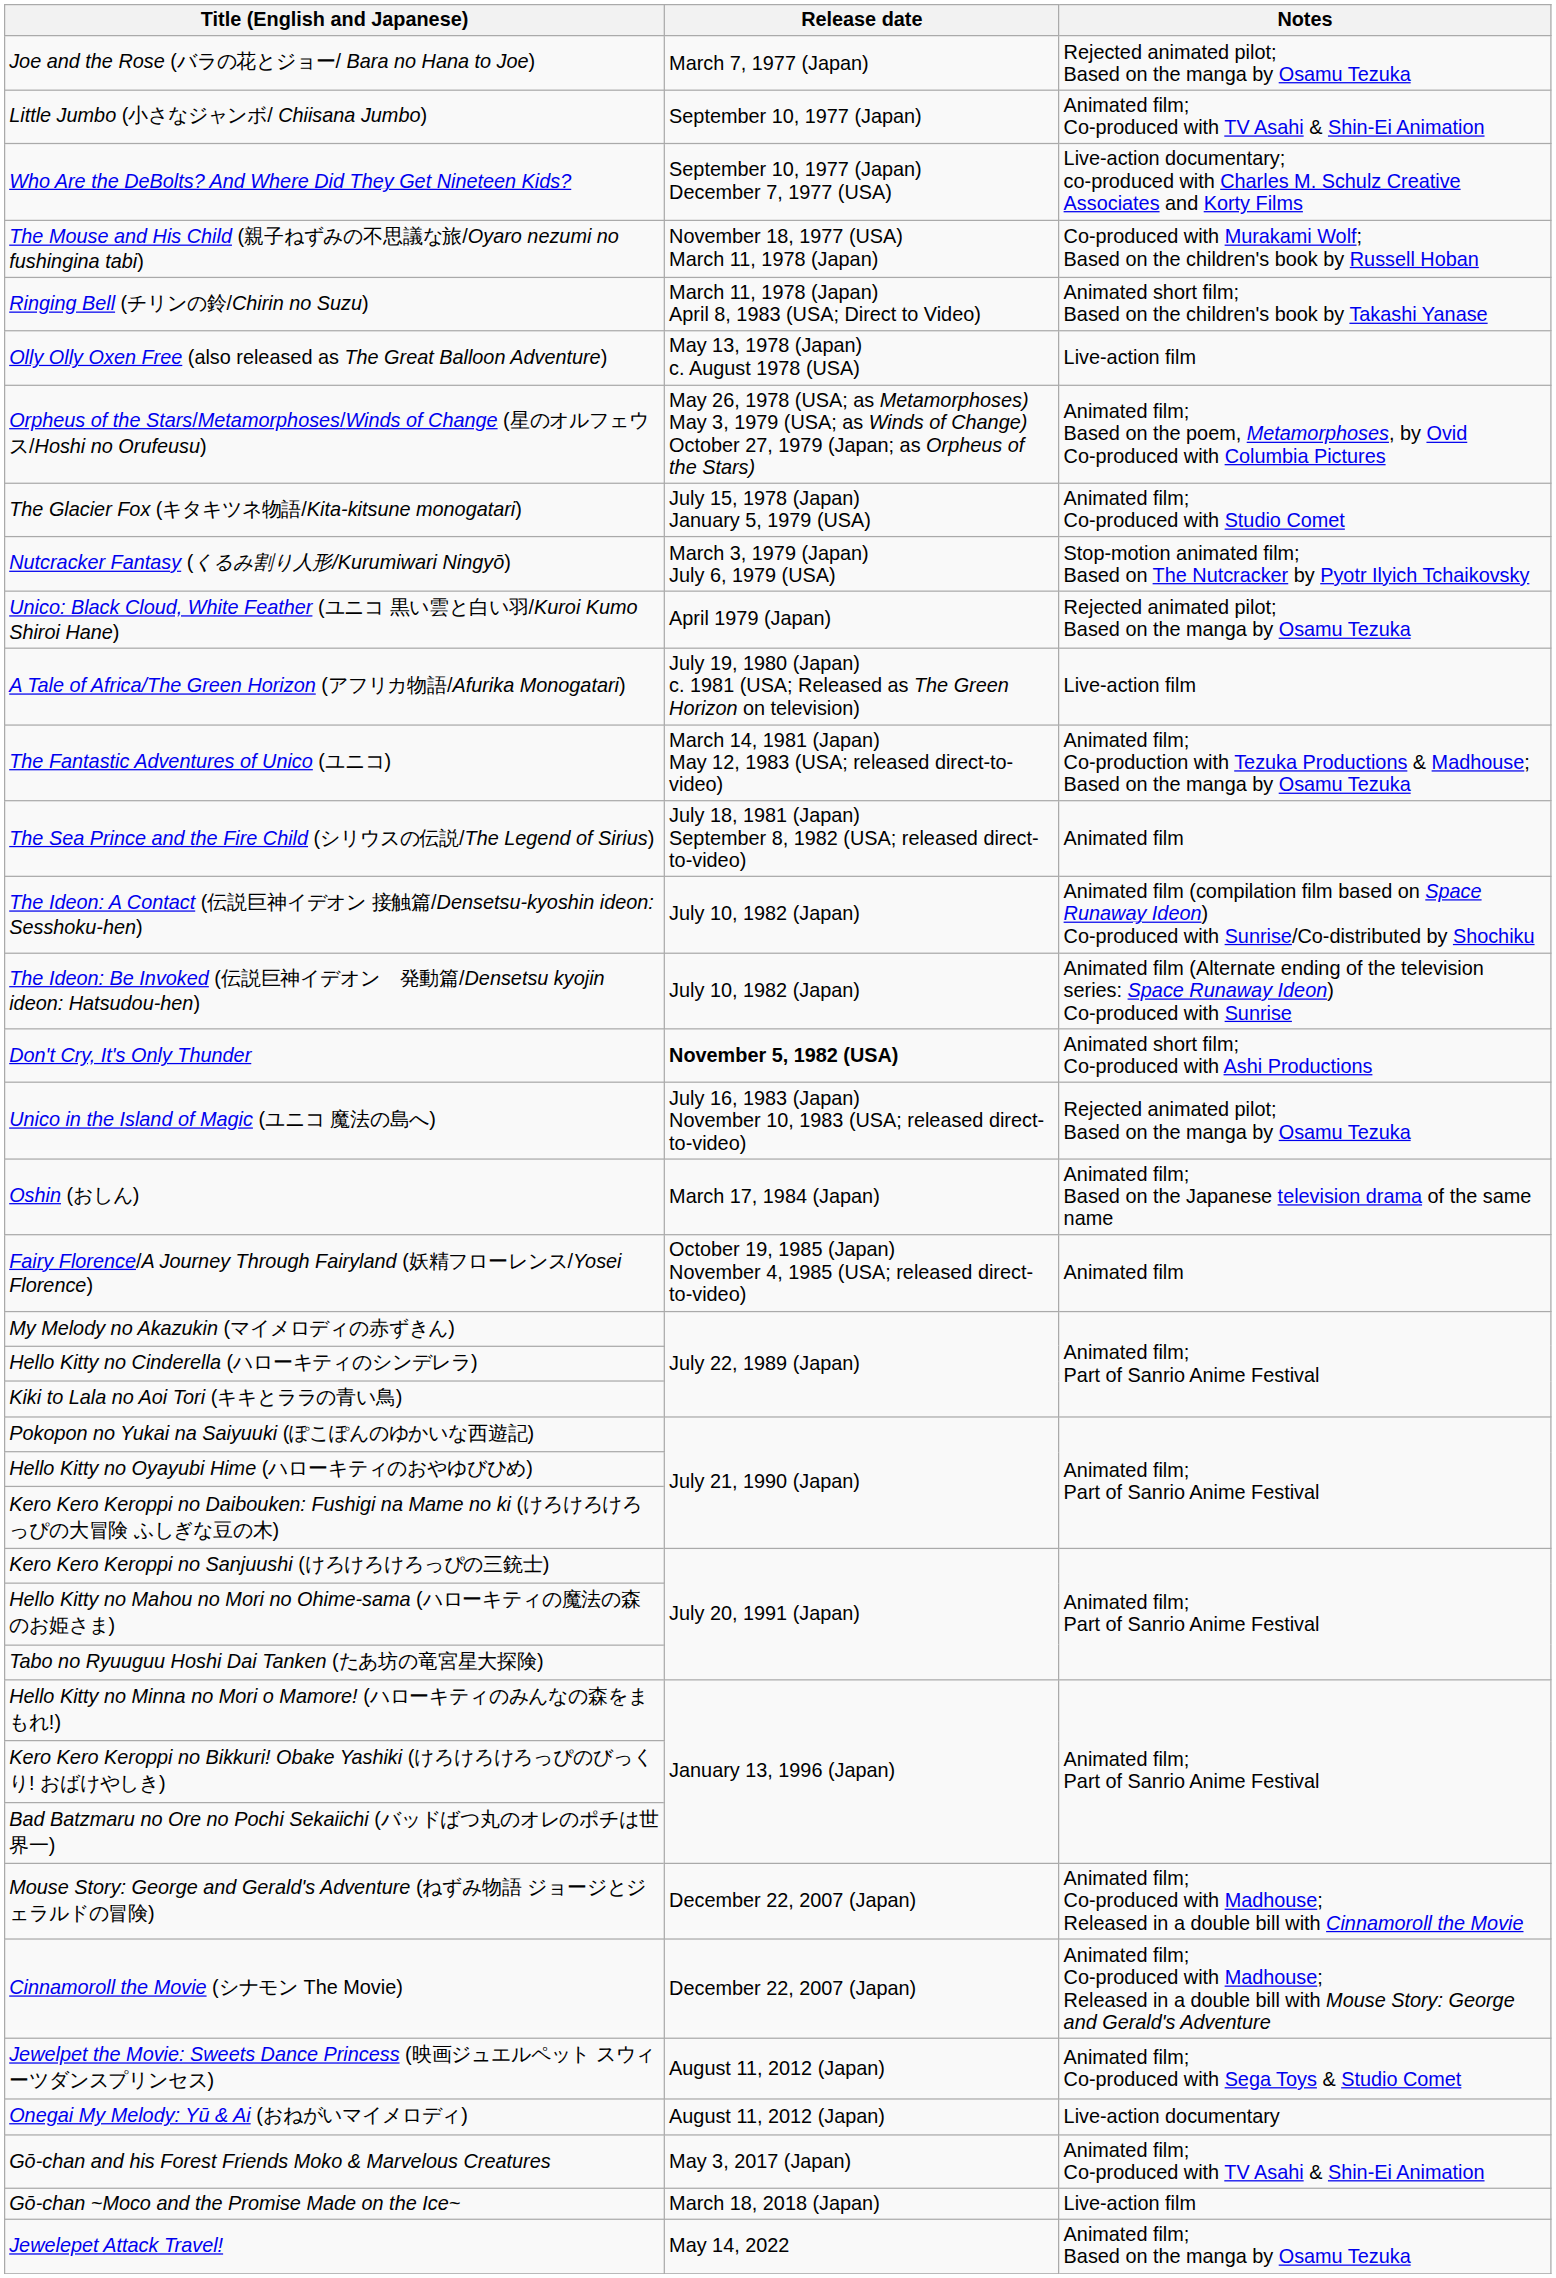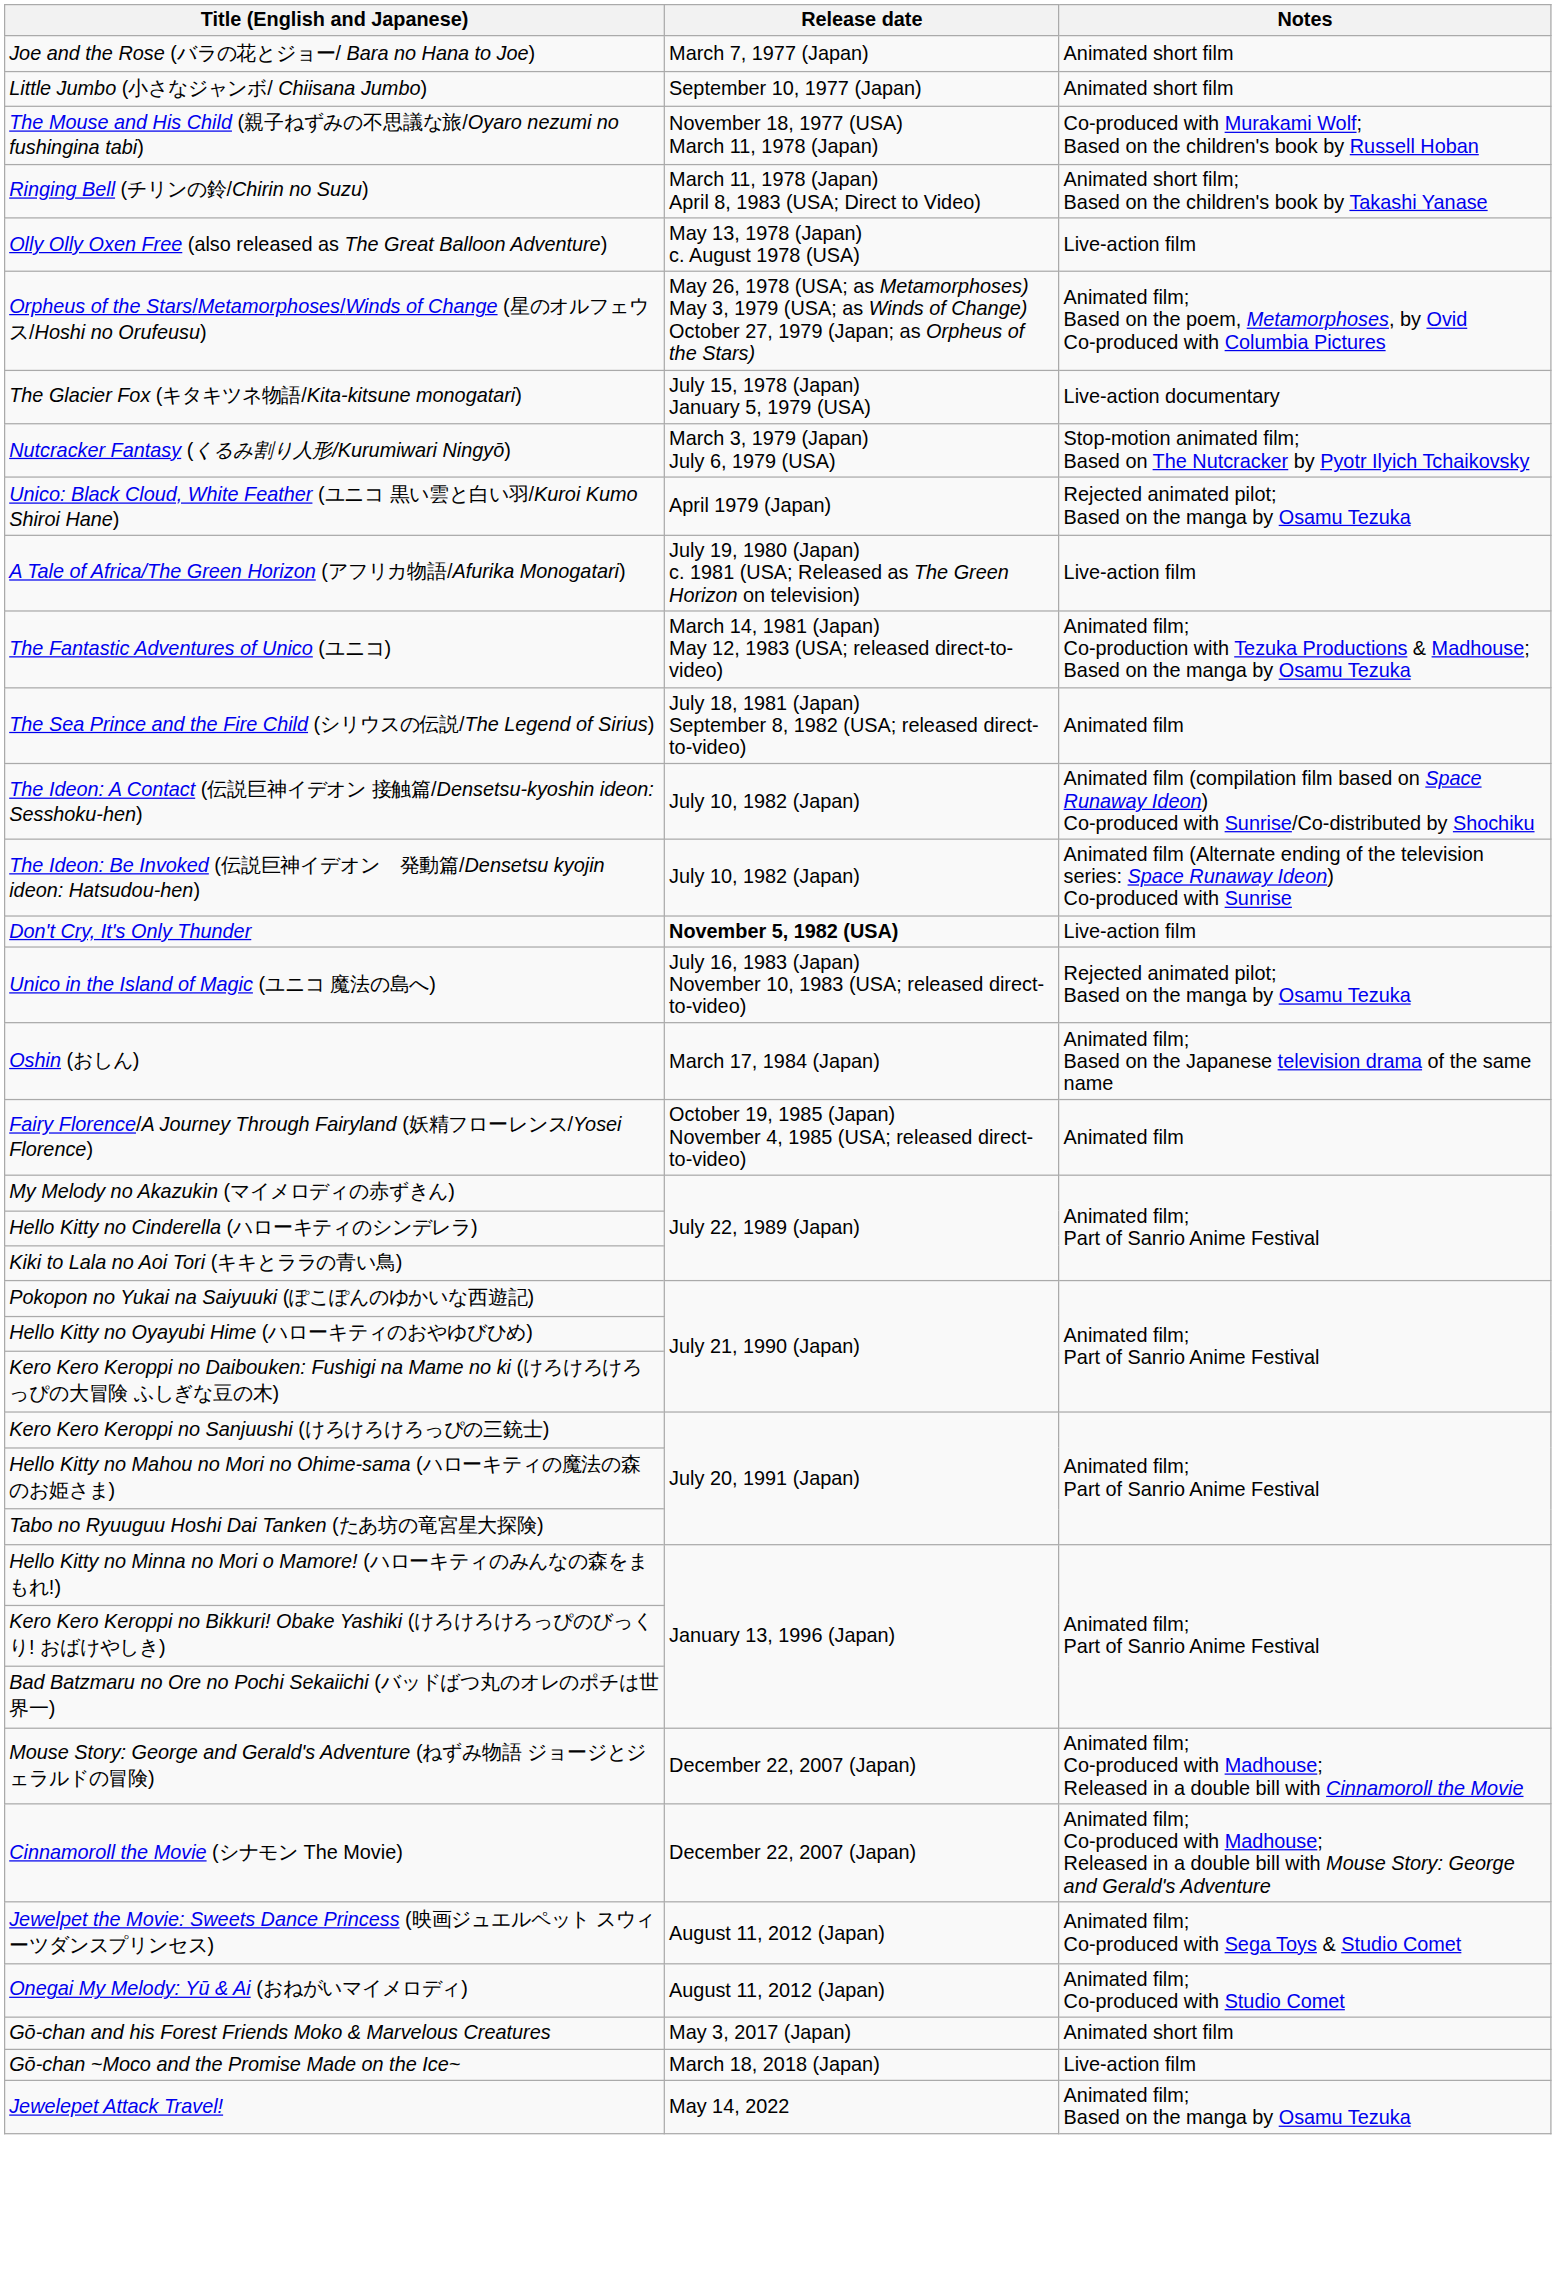Joe and the Rose (バラの花とジョー/ Bara no Hana to Joe) | Notes: Rejected animated pilot; Based on the manga by Osamu Tezuka -> Animated short film
Little Jumbo (小さなジャンボ/ Chiisana Jumbo) | Notes: Animated film; Co-produced with TV Asahi & Shin-Ei Animation -> Animated short film
- row: Who Are the DeBolts? And Where Did They Get Nineteen Kids? | September 10, 1977 (Japan) December 7, 1977 (USA) | Live-action documentary; co-produced with Charles M. Schulz Creative Associates and Korty Films
The Glacier Fox (キタキツネ物語/Kita-kitsune monogatari) | Notes: Animated film; Co-produced with Studio Comet -> Live-action documentary
Don't Cry, It's Only Thunder | Notes: Animated short film; Co-produced with Ashi Productions -> Live-action film
Onegai My Melody: Yū & Ai (おねがいマイメロディ) | Notes: Live-action documentary -> Animated film; Co-produced with Studio Comet
Gō-chan and his Forest Friends Moko & Marvelous Creatures | Notes: Animated film; Co-produced with TV Asahi & Shin-Ei Animation -> Animated short film
